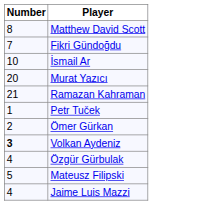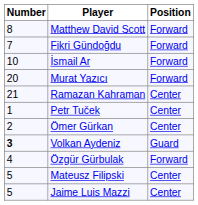+ column: Position | Forward | Forward | Forward | Forward | Center | Center | Center | Guard | Forward | Center | Center
Jaime Luis Mazzi | Number: 4 -> 5
